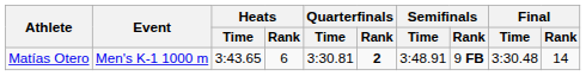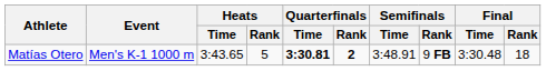Matías Otero | Heats / Rank: 6 -> 5
Matías Otero | Quarterfinals / Time: normal -> bold
Matías Otero | Final / Rank: 14 -> 18
